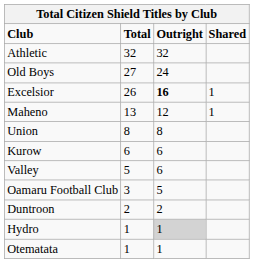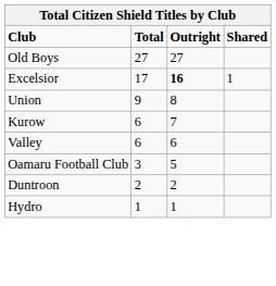- row: Athletic | 32 | 32
Old Boys | Outright: 24 -> 27
Excelsior | Total: 26 -> 17
- row: Maheno | 13 | 12 | 1
Union | Total: 8 -> 9
Kurow | Outright: 6 -> 7
Valley | Total: 5 -> 6
Hydro | Outright: lightgrey background -> no background
- row: Otematata | 1 | 1
